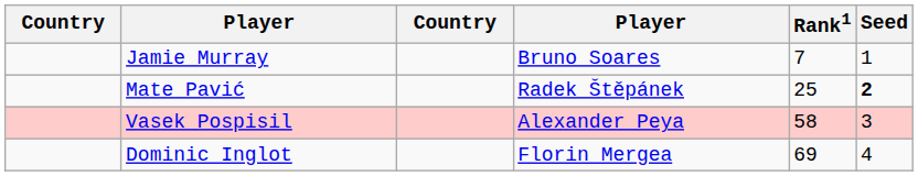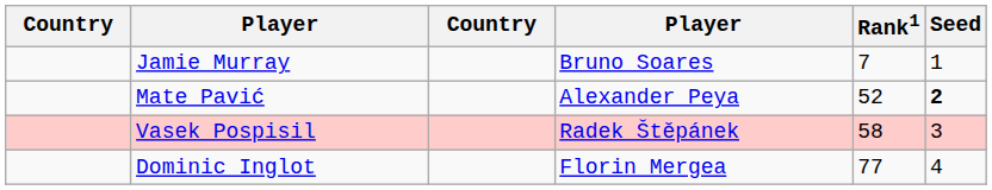Mate Pavić | column 4: Radek Štěpánek -> Alexander Peya
Mate Pavić | Rank1: 25 -> 52
Vasek Pospisil | column 4: Alexander Peya -> Radek Štěpánek
Dominic Inglot | Rank1: 69 -> 77
